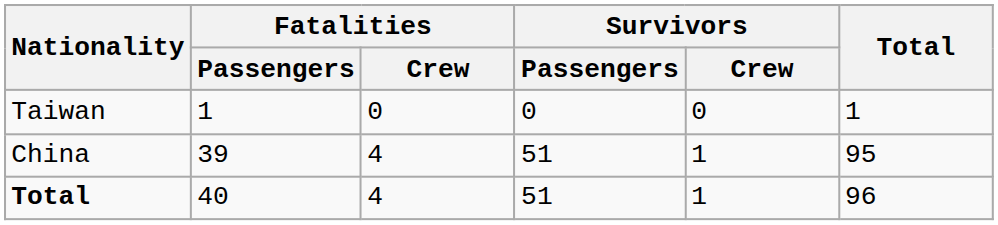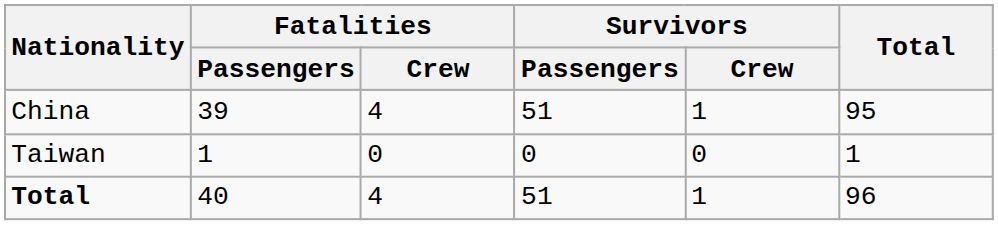rows swapped: China <-> Taiwan
